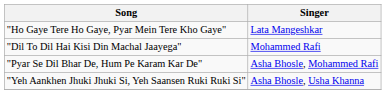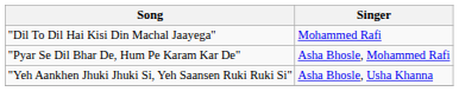- row: "Ho Gaye Tere Ho Gaye, Pyar Mein Tere Kho Gaye" | Lata Mangeshkar
